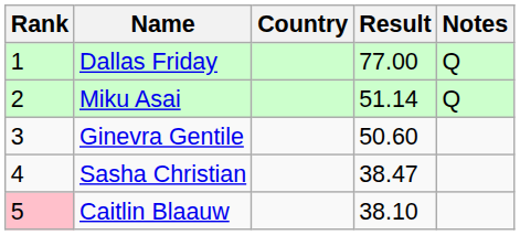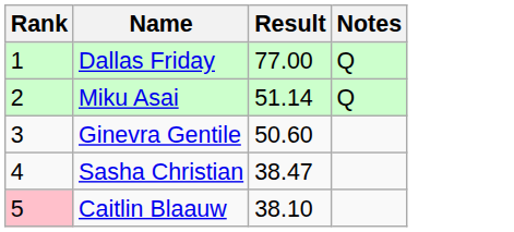- column: Country
